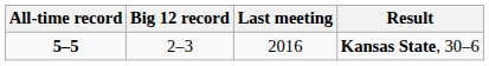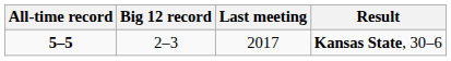Kansas State, 30–6 | Last meeting: 2016 -> 2017
